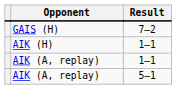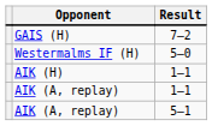+ row: Westermalms IF (H) | 5–0
